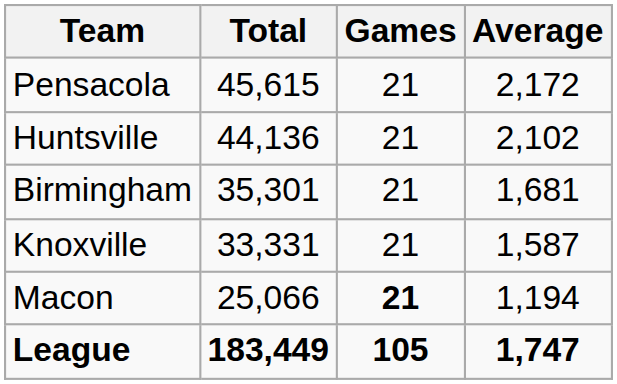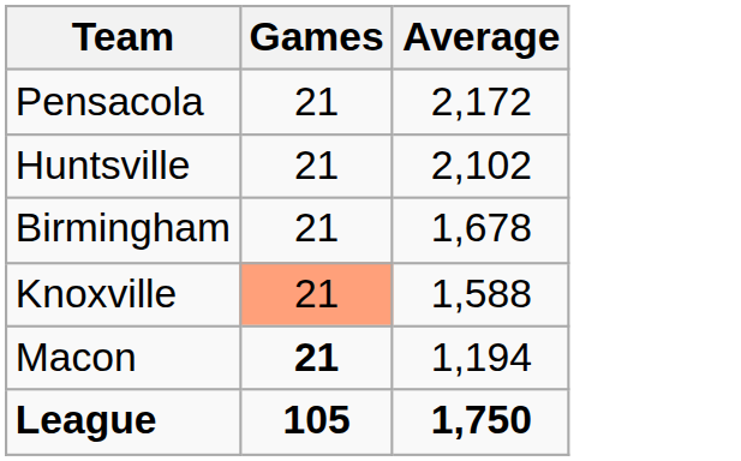- column: Total | 45,615 | 44,136 | 35,301 | 33,331 | 25,066 | 183,449
Birmingham | Average: 1,681 -> 1,678
Knoxville | Games: no background -> lightsalmon background
Knoxville | Average: 1,587 -> 1,588
League | Average: 1,747 -> 1,750
